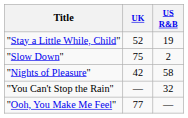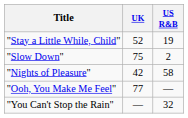rows swapped: "Ooh, You Make Me Feel" <-> "You Can't Stop the Rain"
